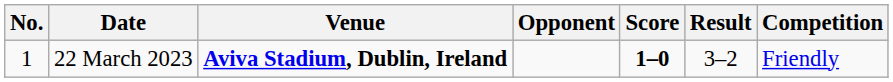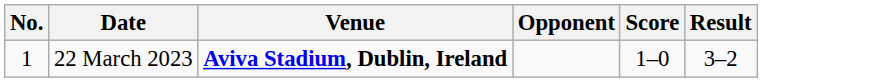- column: Competition | Friendly
22 March 2023 | Score: bold -> normal
